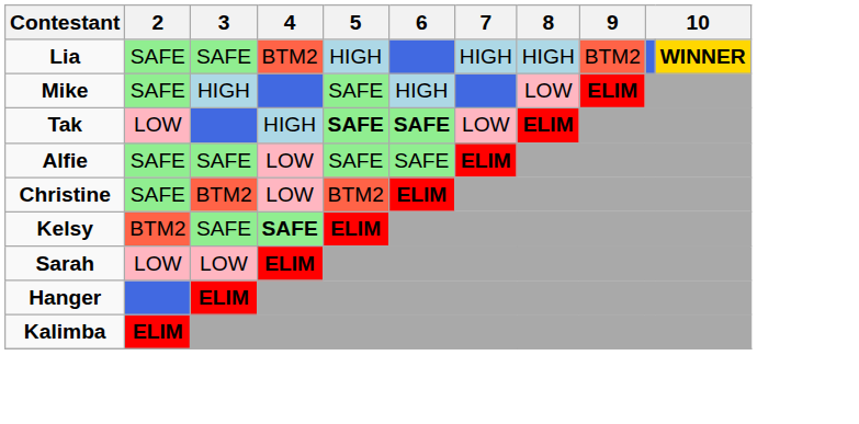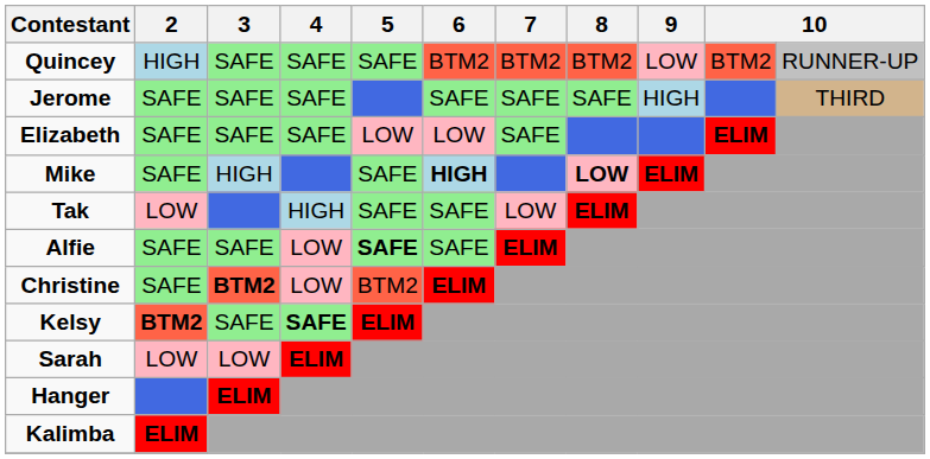- row: Lia | SAFE | SAFE | BTM2 | HIGH | HIGH | HIGH | BTM2 | WINNER
+ row: Quincey | HIGH | SAFE | SAFE | SAFE | BTM2 | BTM2 | BTM2 | LOW | BTM2 | RUNNER-UP
+ row: Jerome | SAFE | SAFE | SAFE | SAFE | SAFE | SAFE | HIGH | THIRD
+ row: Elizabeth | SAFE | SAFE | SAFE | LOW | LOW | SAFE | ELIM
Mike | 6: normal -> bold
Mike | 8: normal -> bold
Tak | 5: bold -> normal
Tak | 6: bold -> normal
Alfie | 5: normal -> bold
Christine | 3: normal -> bold
Kelsy | 2: normal -> bold
